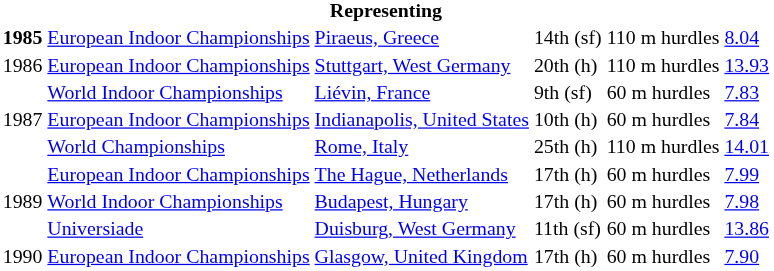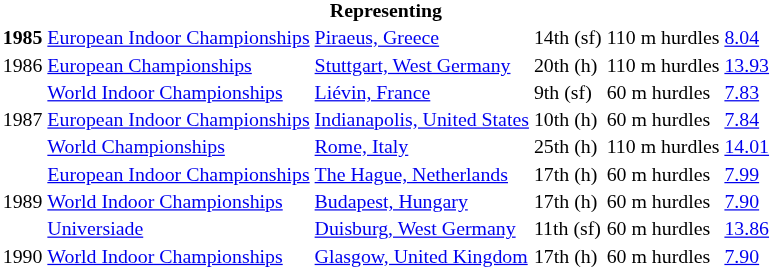Stuttgart, West Germany | column 2: European Indoor Championships -> European Championships
Budapest, Hungary | column 6: 7.98 -> 7.90
Glasgow, United Kingdom | column 2: European Indoor Championships -> World Indoor Championships
